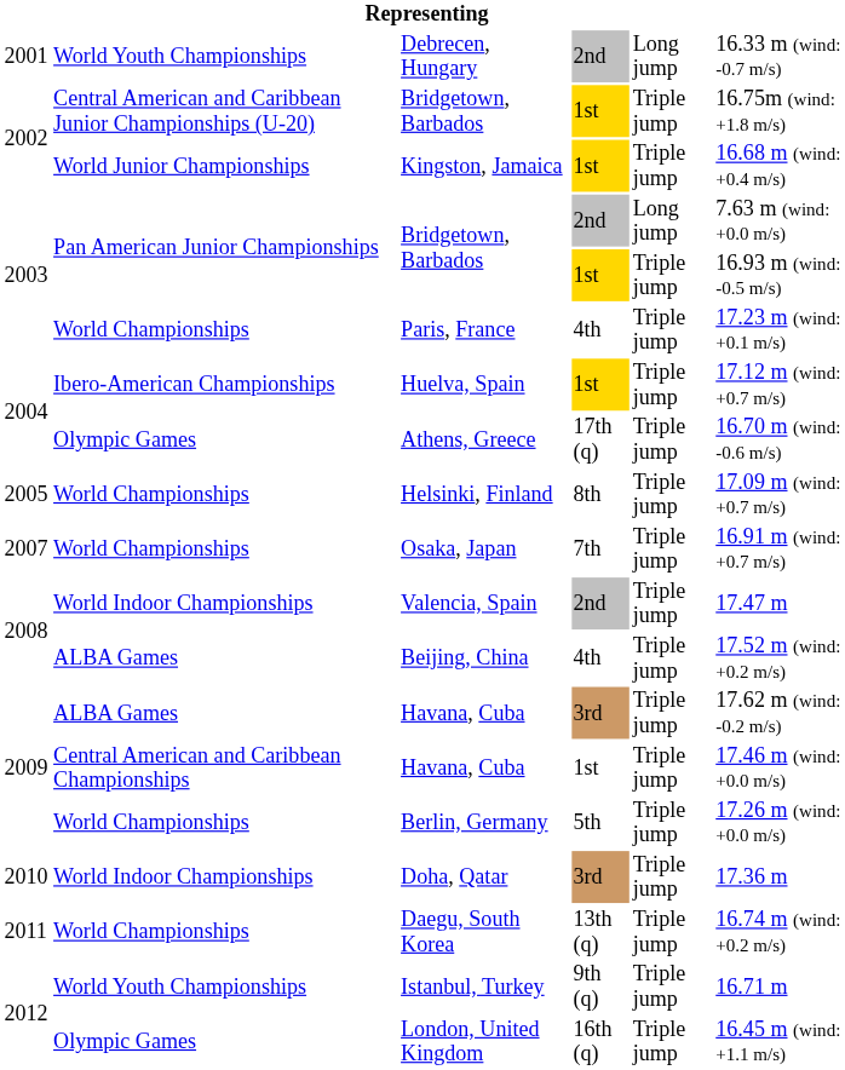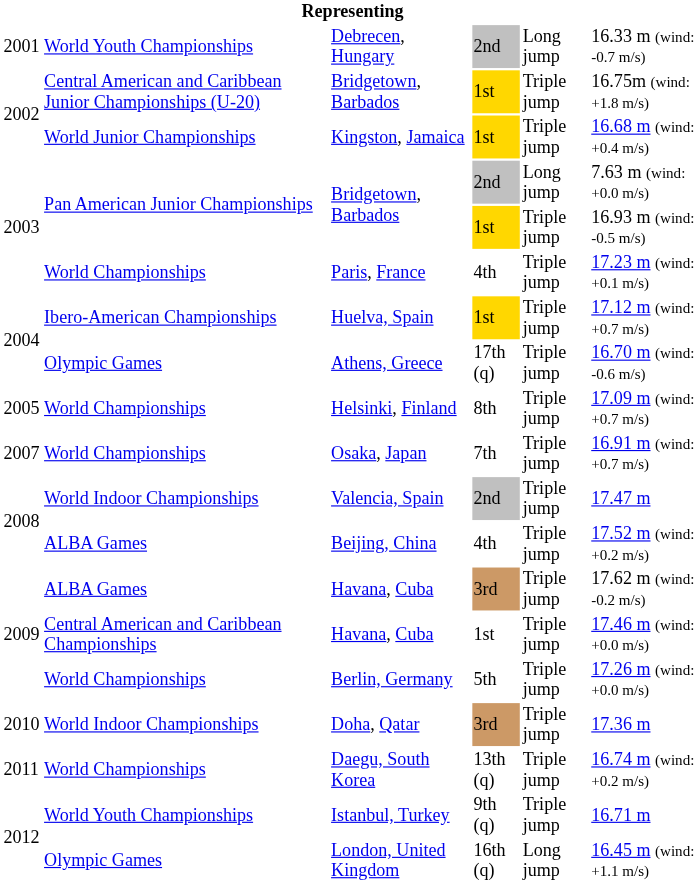London, United Kingdom | column 5: Triple jump -> Long jump
